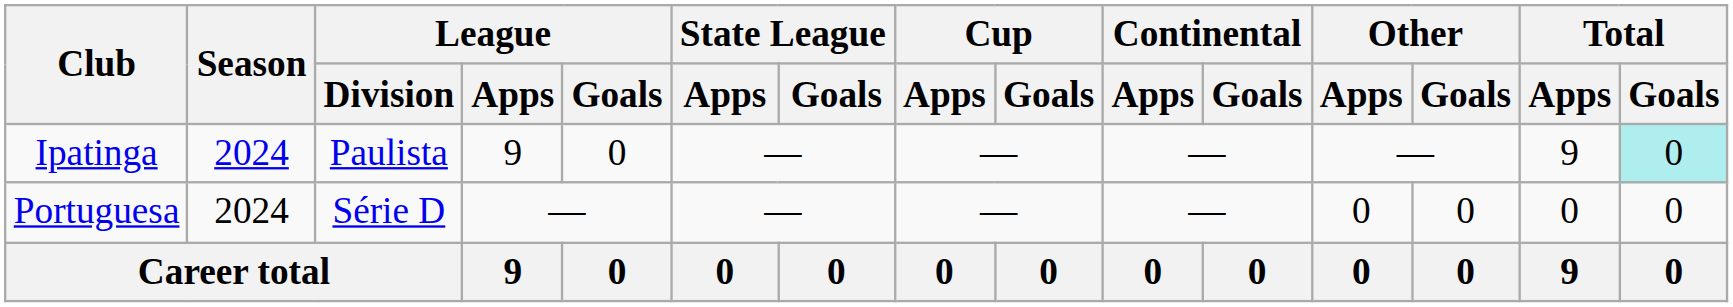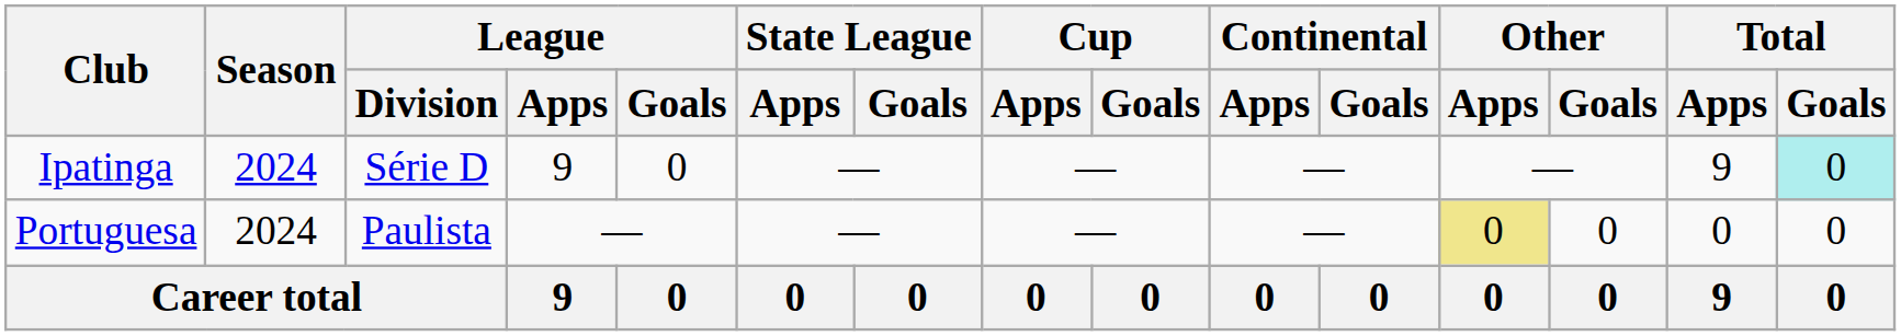Ipatinga | League / Division: Paulista -> Série D
Portuguesa | League / Division: Série D -> Paulista
Portuguesa | Other / Apps: no background -> khaki background
